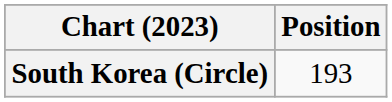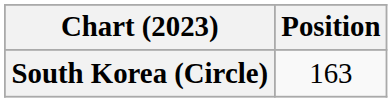South Korea (Circle) | Position: 193 -> 163
